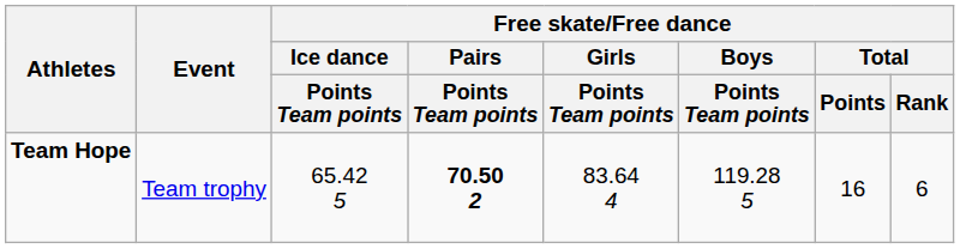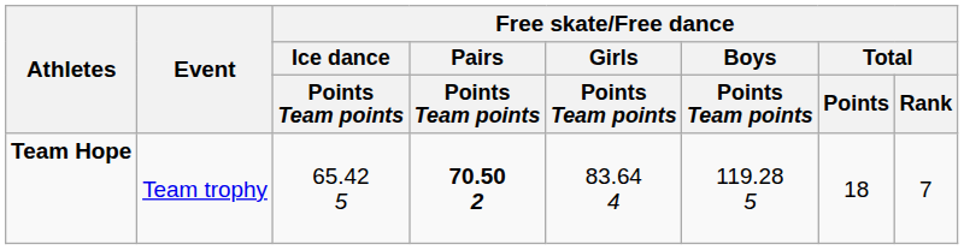Team Hope | Free skate/Free dance / Total / Points: 16 -> 18
Team Hope | Free skate/Free dance / Total / Rank: 6 -> 7
